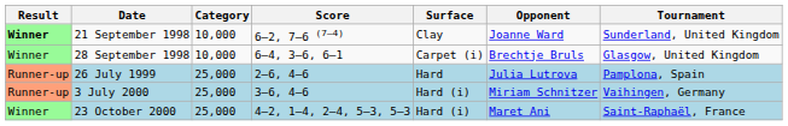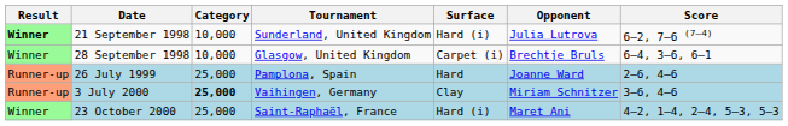columns swapped: Tournament <-> Score
21 September 1998 | Surface: Clay -> Hard (i)
21 September 1998 | Opponent: Joanne Ward -> Julia Lutrova
26 July 1999 | Opponent: Julia Lutrova -> Joanne Ward
3 July 2000 | Category: normal -> bold
3 July 2000 | Surface: Hard (i) -> Clay
